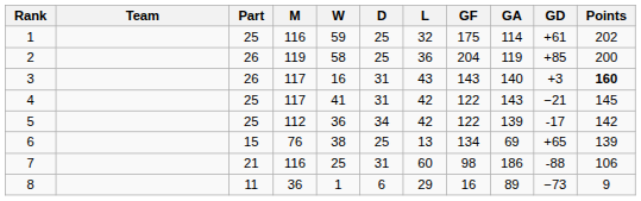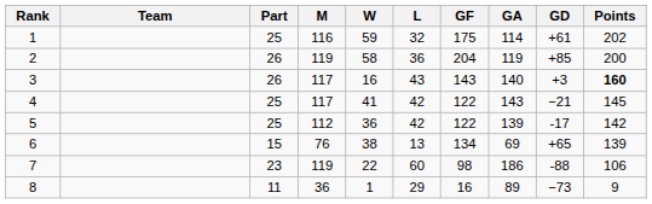- column: D | 25 | 25 | 31 | 31 | 34 | 25 | 31 | 6
7 | Part: 21 -> 23
7 | M: 116 -> 119
7 | W: 25 -> 22
